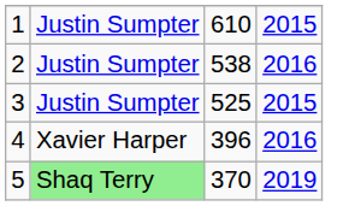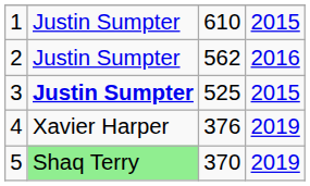2 | column 3: 538 -> 562
3 | column 2: normal -> bold
4 | column 3: 396 -> 376
4 | column 4: 2016 -> 2019
